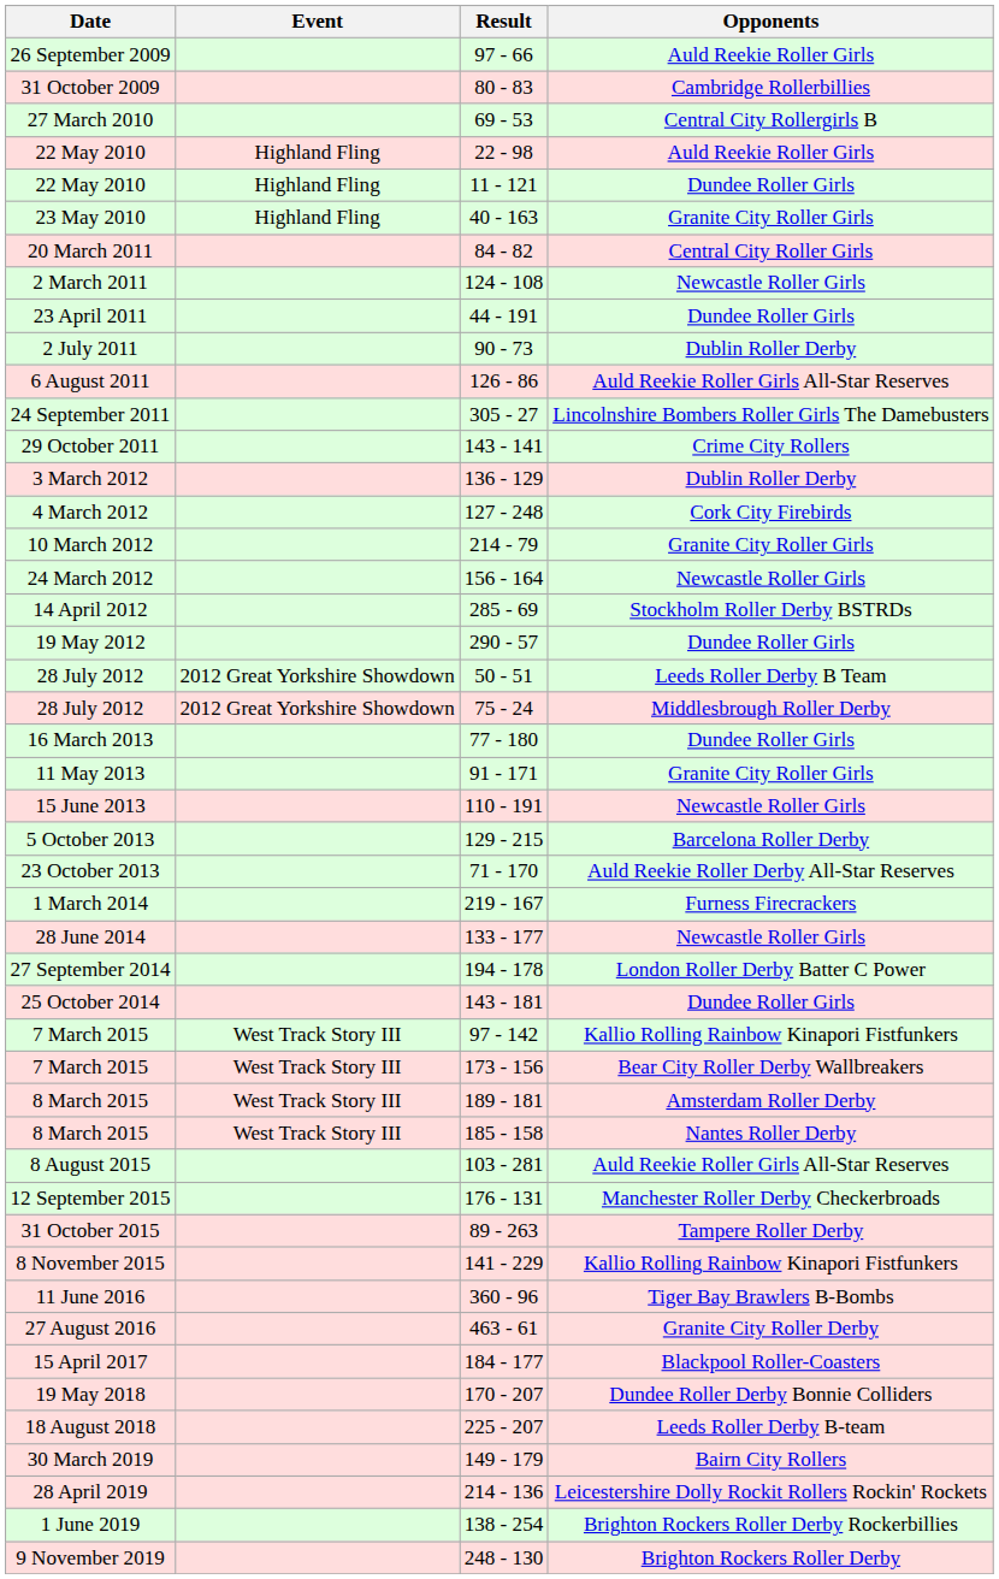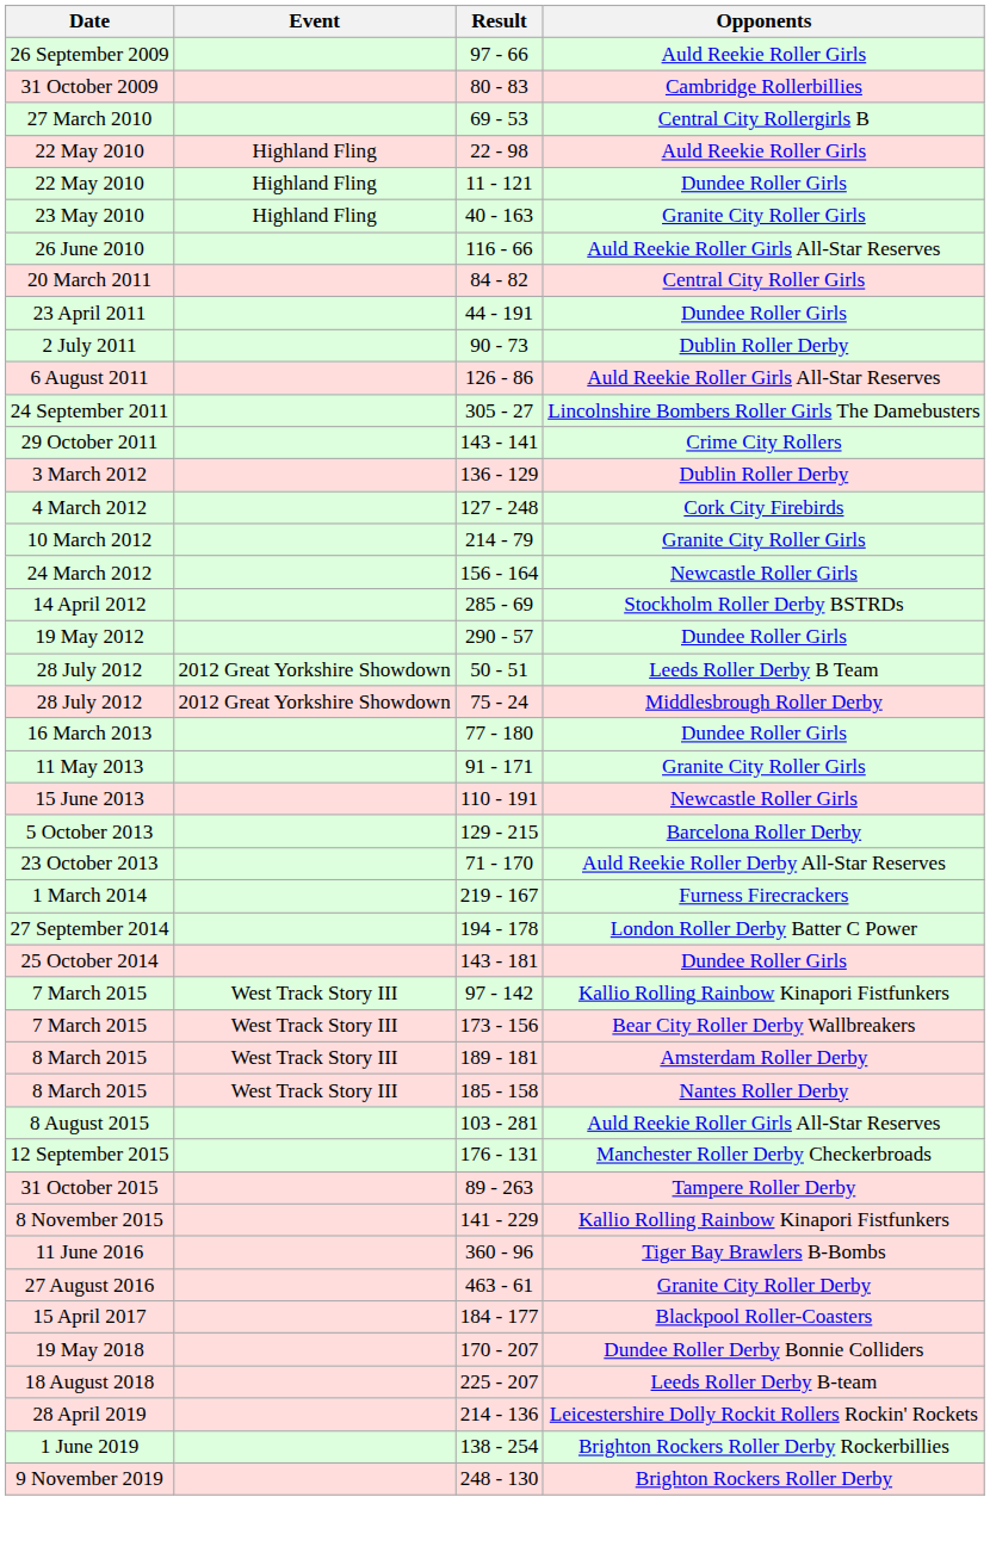+ row: 26 June 2010 | 116 - 66 | Auld Reekie Roller Girls All-Star Reserves
- row: 2 March 2011 | 124 - 108 | Newcastle Roller Girls
- row: 28 June 2014 | 133 - 177 | Newcastle Roller Girls
- row: 30 March 2019 | 149 - 179 | Bairn City Rollers
